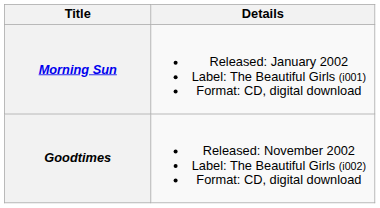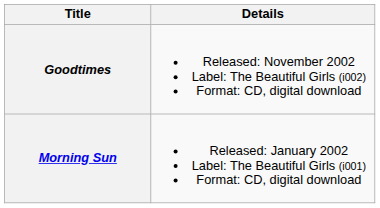rows swapped: Morning Sun <-> Goodtimes
